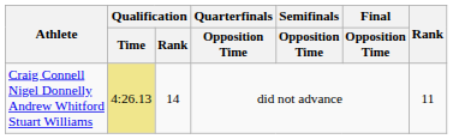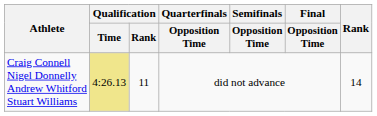Craig Connell Nigel Donnelly Andrew Whitford Stuart Williams | Qualification / Rank: 14 -> 11
Craig Connell Nigel Donnelly Andrew Whitford Stuart Williams | Rank: 11 -> 14
